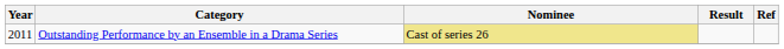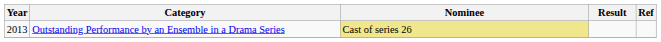Outstanding Performance by an Ensemble in a Drama Series | Year: 2011 -> 2013
